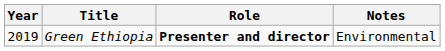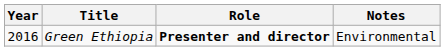Green Ethiopia | Year: 2019 -> 2016
